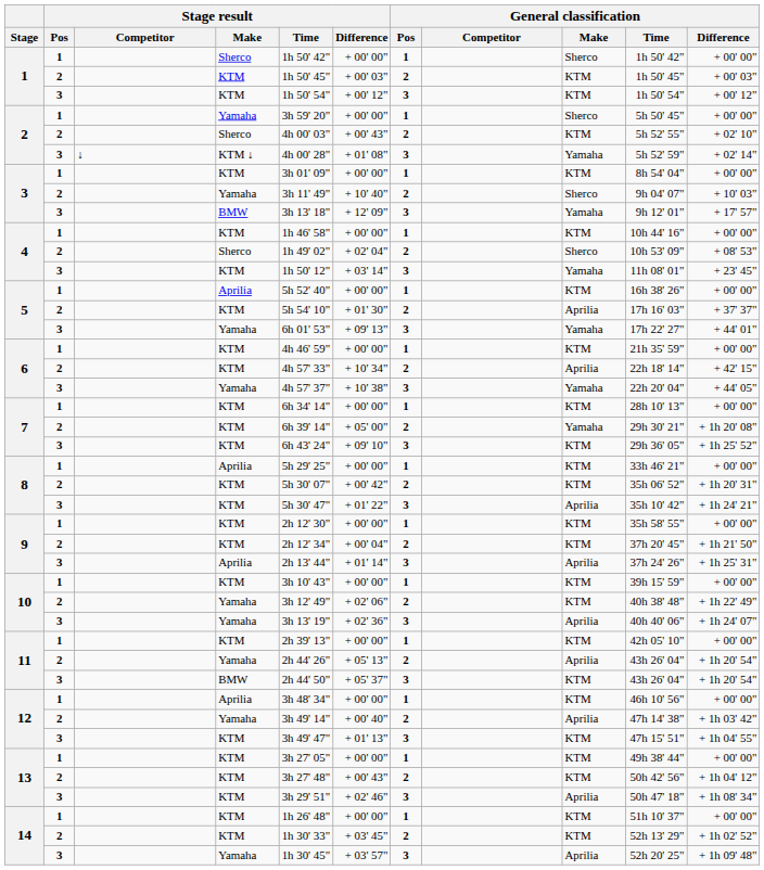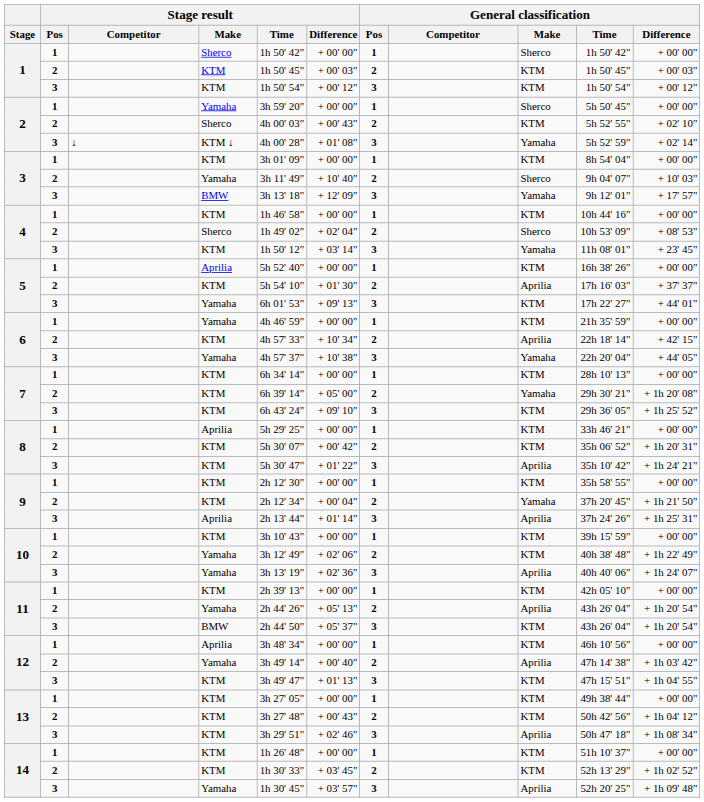5 / 3 | General classification / Make: Yamaha -> KTM
6 / 1 | Stage result / Make: KTM -> Yamaha
9 / 2 | General classification / Make: KTM -> Yamaha
